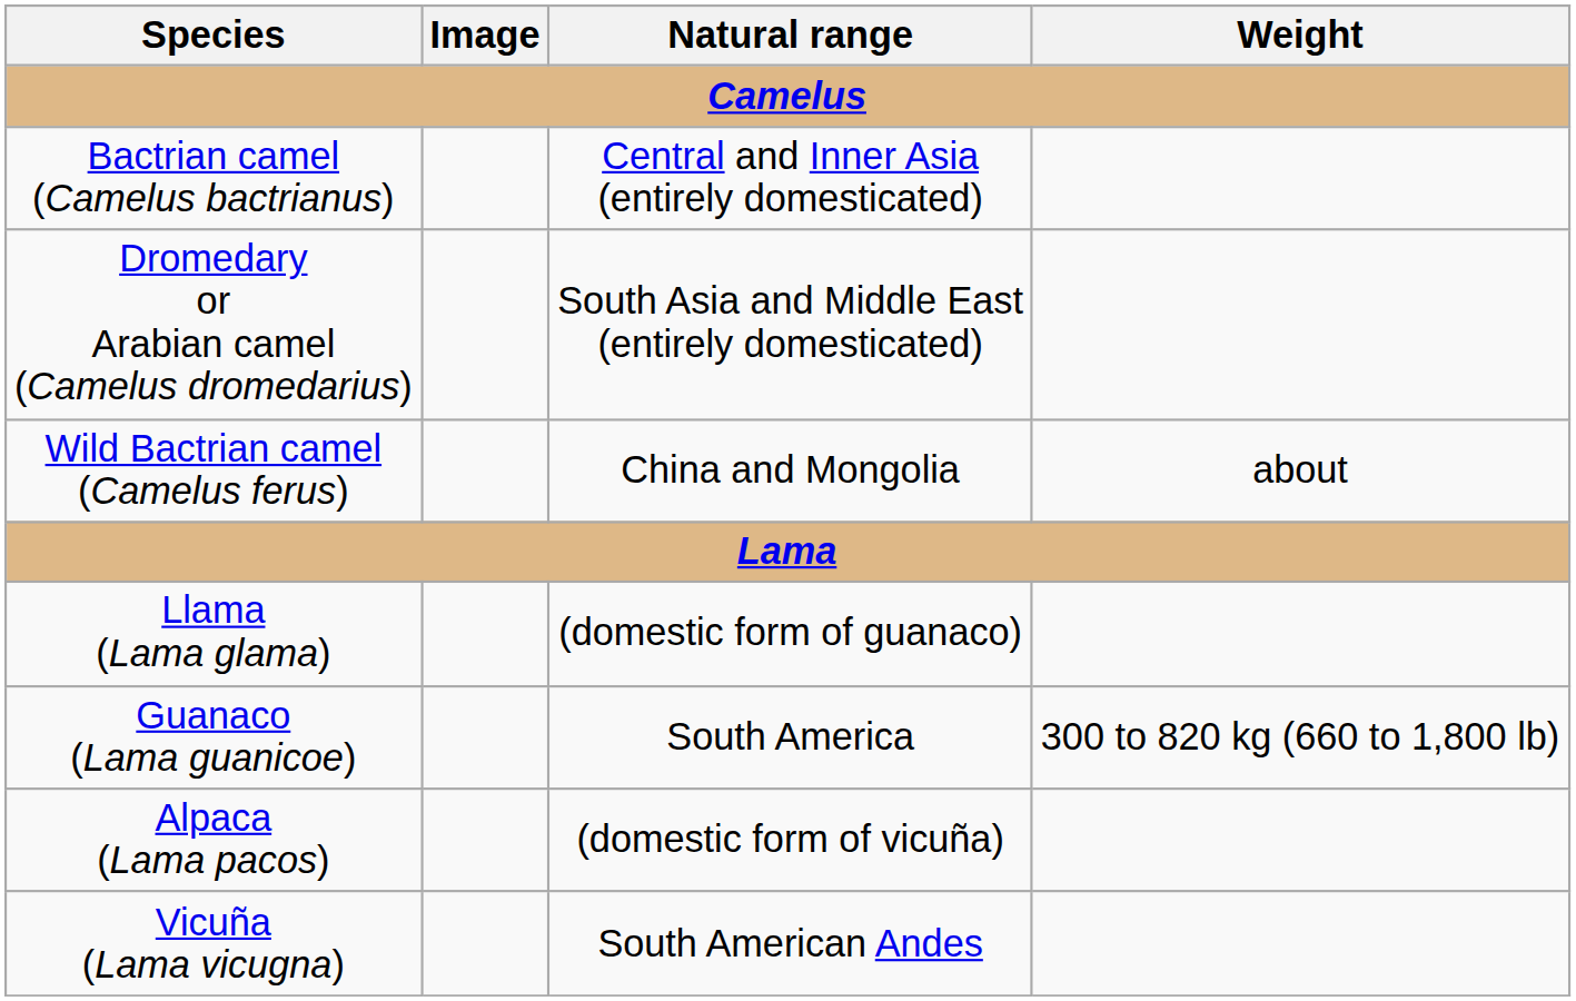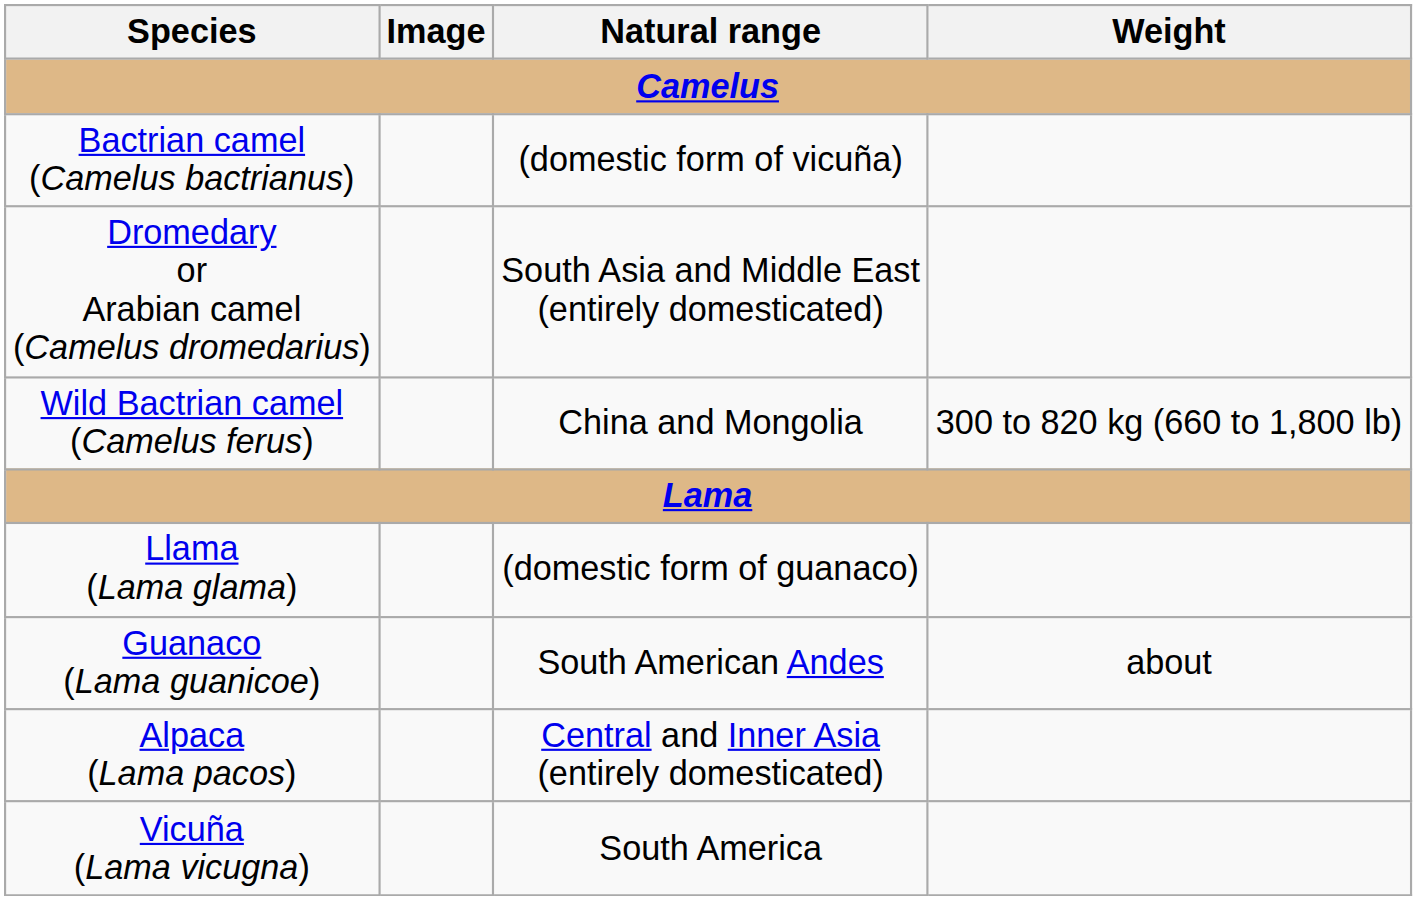Bactrian camel (Camelus bactrianus) | Natural range: Central and Inner Asia (entirely domesticated) -> (domestic form of vicuña)
Wild Bactrian camel (Camelus ferus) | Weight: about -> 300 to 820 kg (660 to 1,800 lb)
Guanaco (Lama guanicoe) | Natural range: South America -> South American Andes
Guanaco (Lama guanicoe) | Weight: 300 to 820 kg (660 to 1,800 lb) -> about
Alpaca (Lama pacos) | Natural range: (domestic form of vicuña) -> Central and Inner Asia (entirely domesticated)
Vicuña (Lama vicugna) | Natural range: South American Andes -> South America
